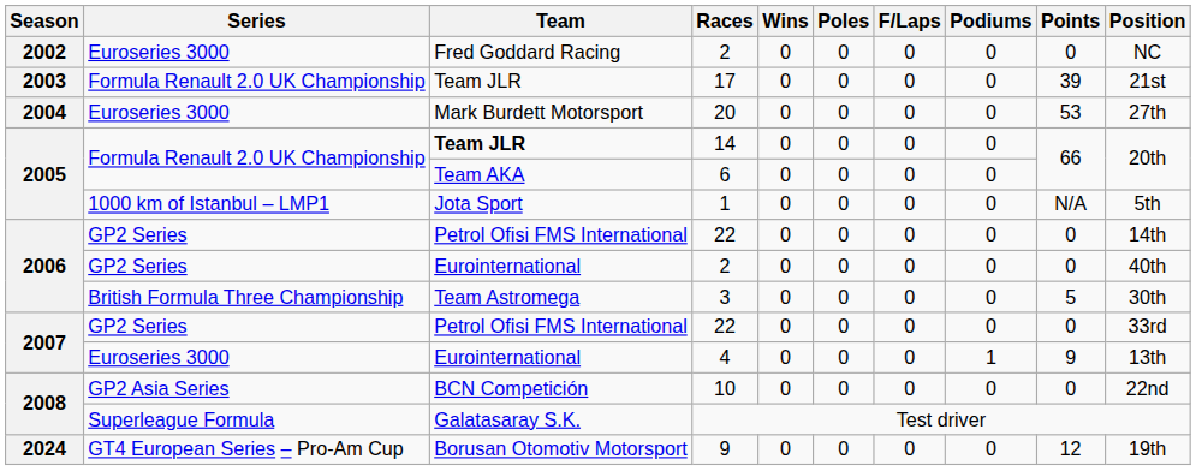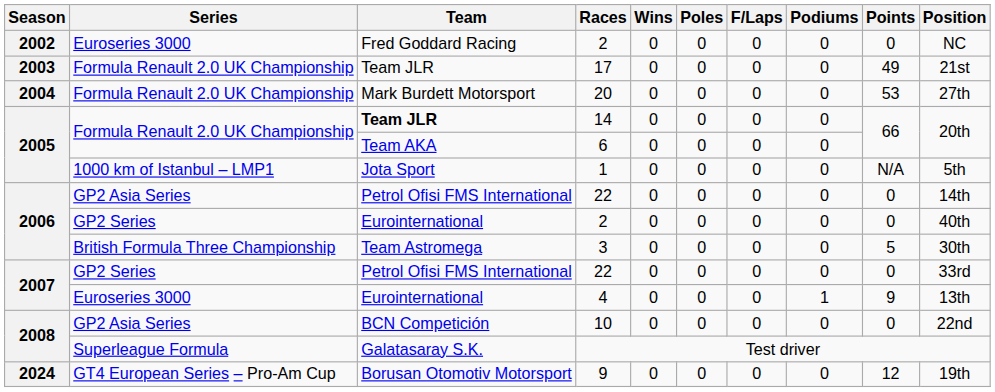17 | Points: 39 -> 49
20 | Series: Euroseries 3000 -> Formula Renault 2.0 UK Championship
2006 / 22 | Series: GP2 Series -> GP2 Asia Series
